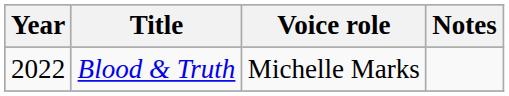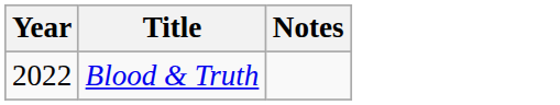- column: Voice role | Michelle Marks
